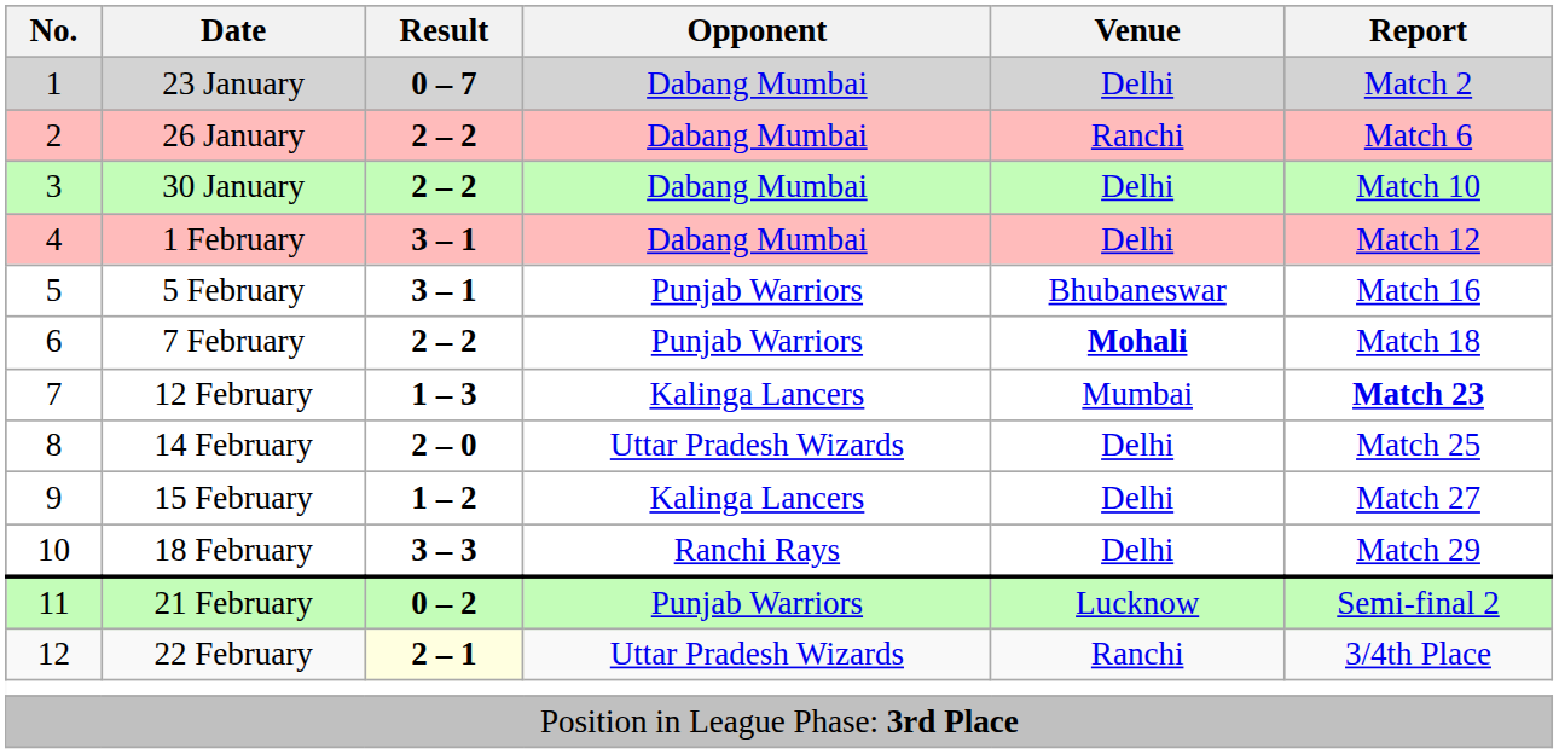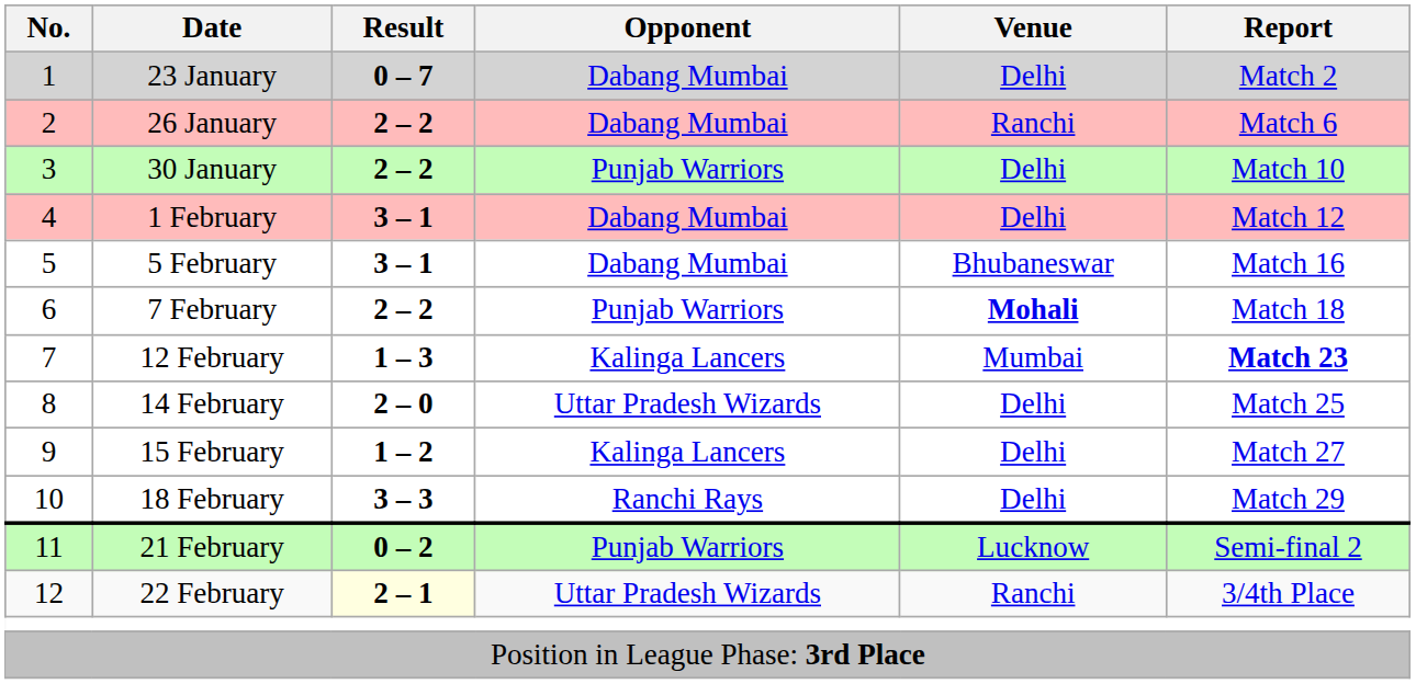30 January | Opponent: Dabang Mumbai -> Punjab Warriors
5 February | Opponent: Punjab Warriors -> Dabang Mumbai
